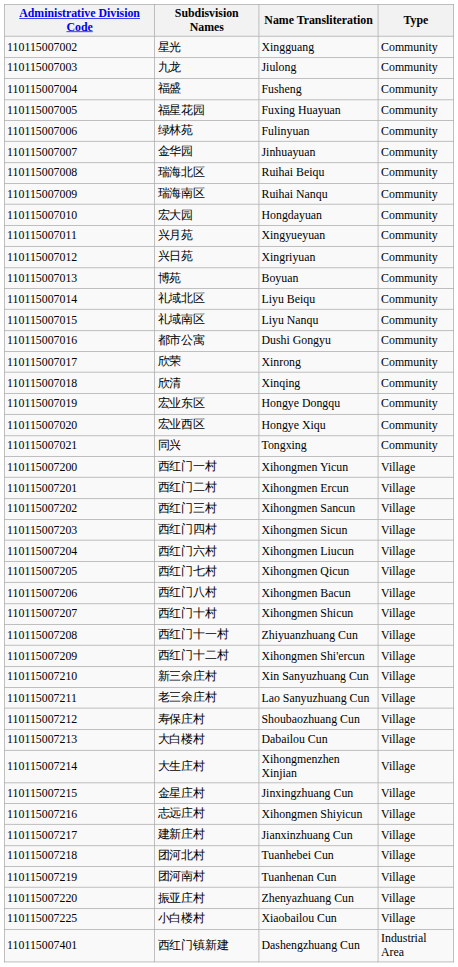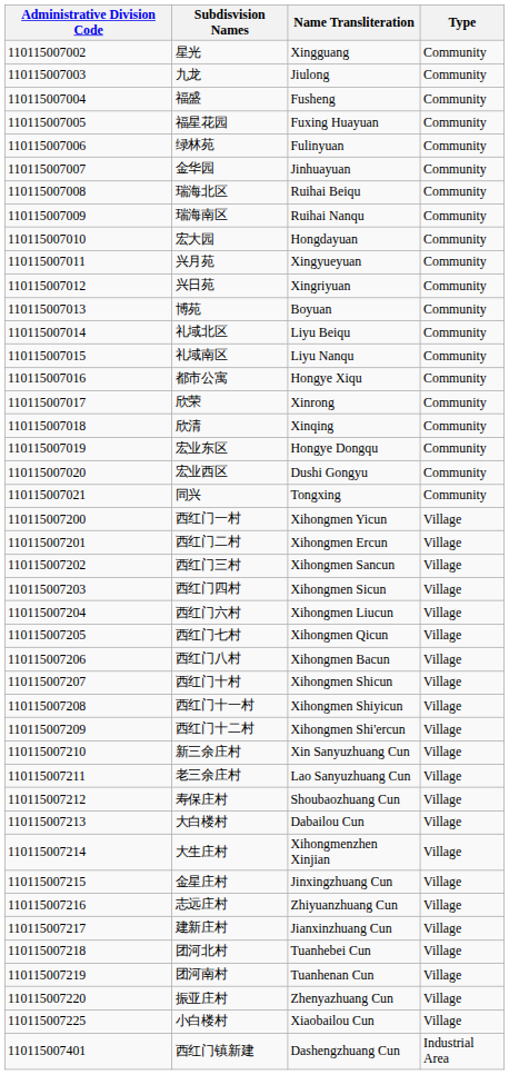都市公寓 | Name Transliteration: Dushi Gongyu -> Hongye Xiqu
宏业西区 | Name Transliteration: Hongye Xiqu -> Dushi Gongyu
西红门十一村 | Name Transliteration: Zhiyuanzhuang Cun -> Xihongmen Shiyicun
志远庄村 | Name Transliteration: Xihongmen Shiyicun -> Zhiyuanzhuang Cun
